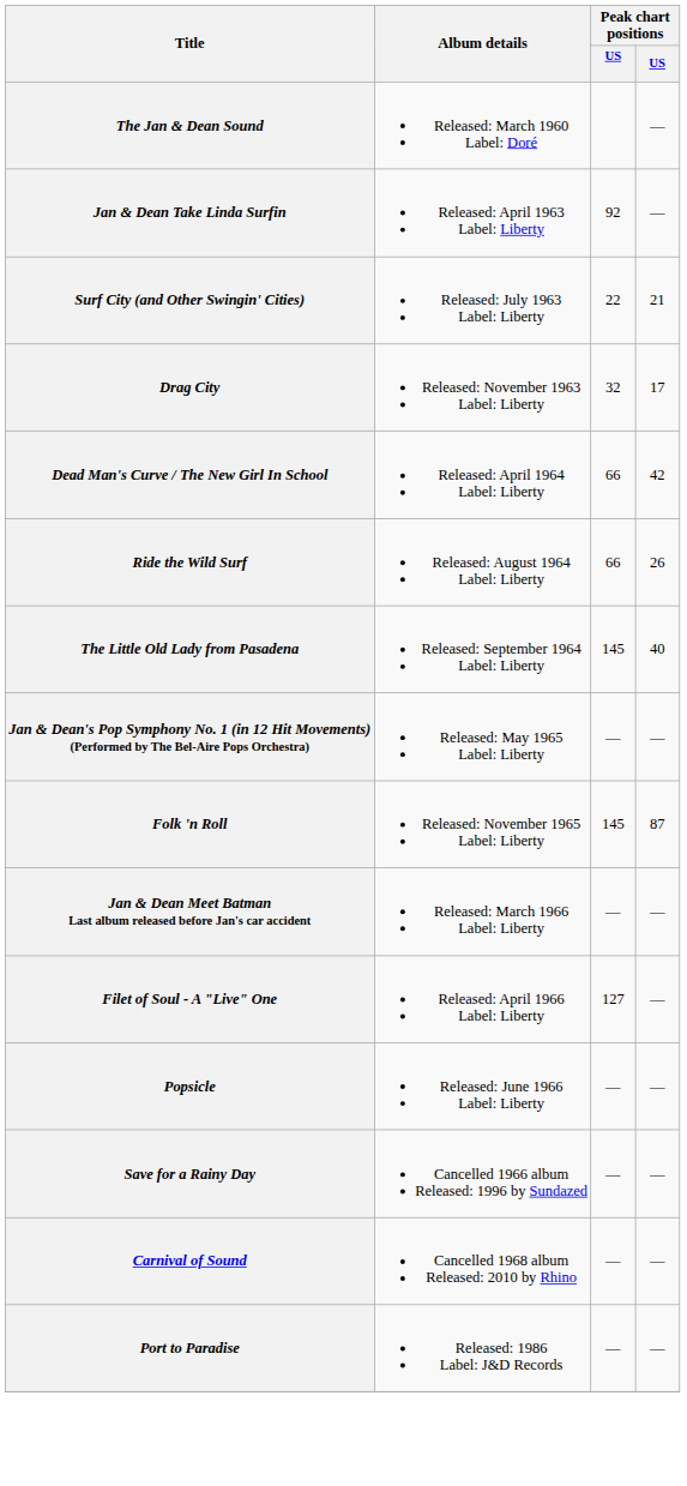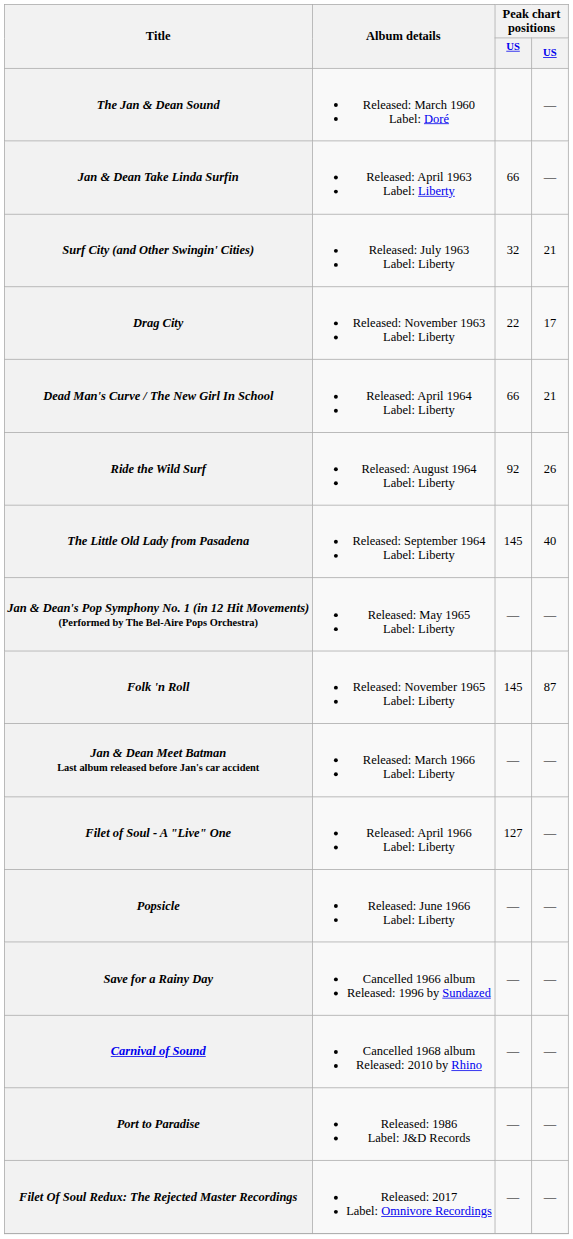Jan & Dean Take Linda Surfin | column 3: 92 -> 66
Surf City (and Other Swingin' Cities) | column 3: 22 -> 32
Drag City | column 3: 32 -> 22
Dead Man's Curve / The New Girl In School | column 4: 42 -> 21
Ride the Wild Surf | column 3: 66 -> 92
+ row: Filet Of Soul Redux: The Rejected Master Recordings | Released: 2017 Label: Omnivore Recordings | — | —
